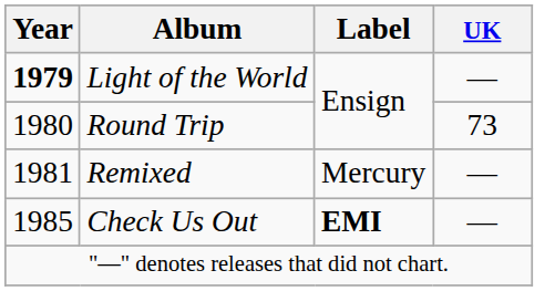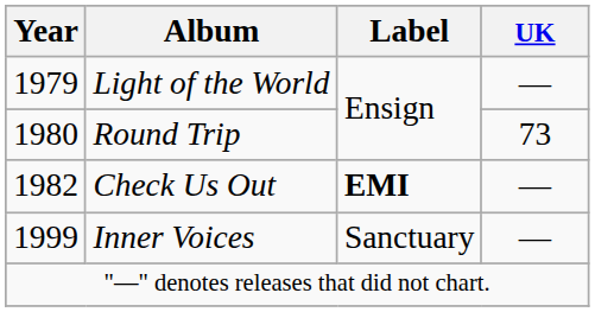Light of the World | Year: bold -> normal
- row: 1981 | Remixed | Mercury | —
Check Us Out | Year: 1985 -> 1982
+ row: 1999 | Inner Voices | Sanctuary | —
